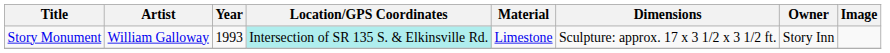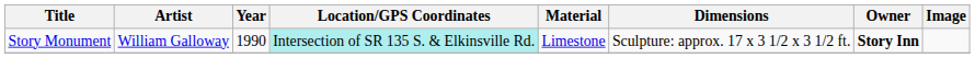Story Monument | Year: 1993 -> 1990
Story Monument | Owner: normal -> bold
